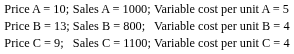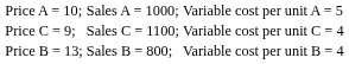rows swapped: Price B = 13; <-> Price C = 9;
